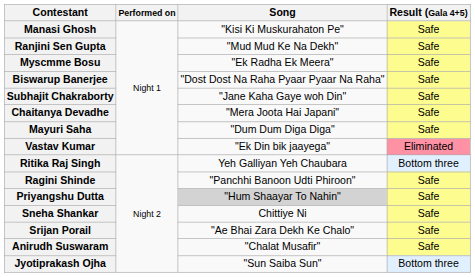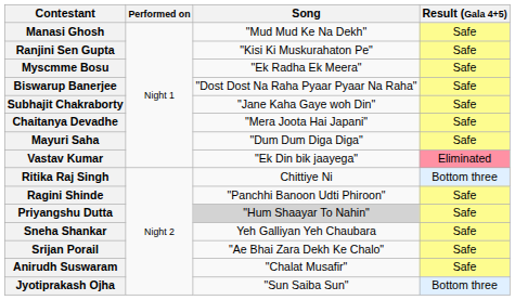Manasi Ghosh | Song: "Kisi Ki Muskurahaton Pe" -> "Mud Mud Ke Na Dekh"
Ranjini Sen Gupta | Song: "Mud Mud Ke Na Dekh" -> "Kisi Ki Muskurahaton Pe"
Ritika Raj Singh | Song: Yeh Galliyan Yeh Chaubara -> Chittiye Ni
Sneha Shankar | Song: Chittiye Ni -> Yeh Galliyan Yeh Chaubara
